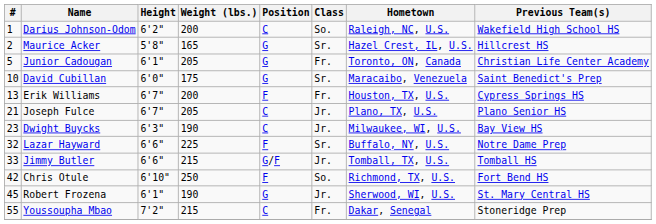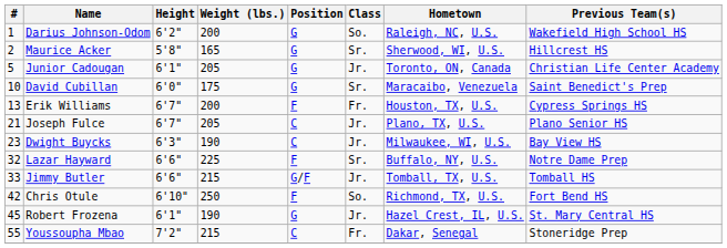Darius Johnson-Odom | Position: C -> G
Maurice Acker | Hometown: Hazel Crest, IL, U.S. -> Sherwood, WI, U.S.
Junior Cadougan | Class: Fr. -> Jr.
Robert Frozena | Hometown: Sherwood, WI, U.S. -> Hazel Crest, IL, U.S.
